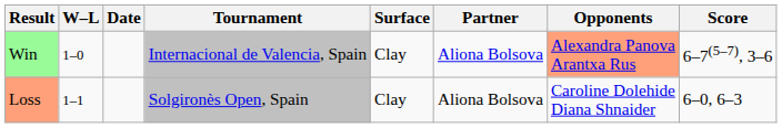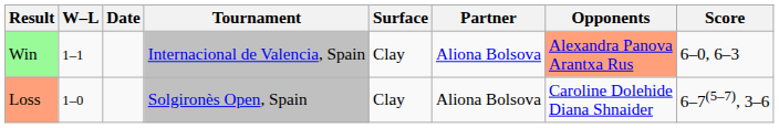Win | W–L: 1–0 -> 1–1
Win | Score: 6–7(5–7), 3–6 -> 6–0, 6–3
Loss | W–L: 1–1 -> 1–0
Loss | Score: 6–0, 6–3 -> 6–7(5–7), 3–6
